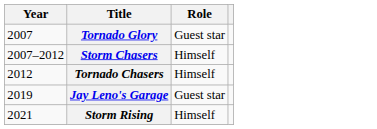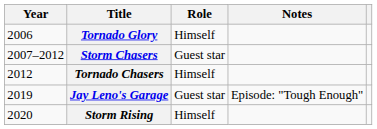+ column: Notes | Episode: "Tough Enough"
Tornado Glory | Year: 2007 -> 2006
Tornado Glory | Role: Guest star -> Himself
Storm Chasers | Role: Himself -> Guest star
Storm Rising | Year: 2021 -> 2020
